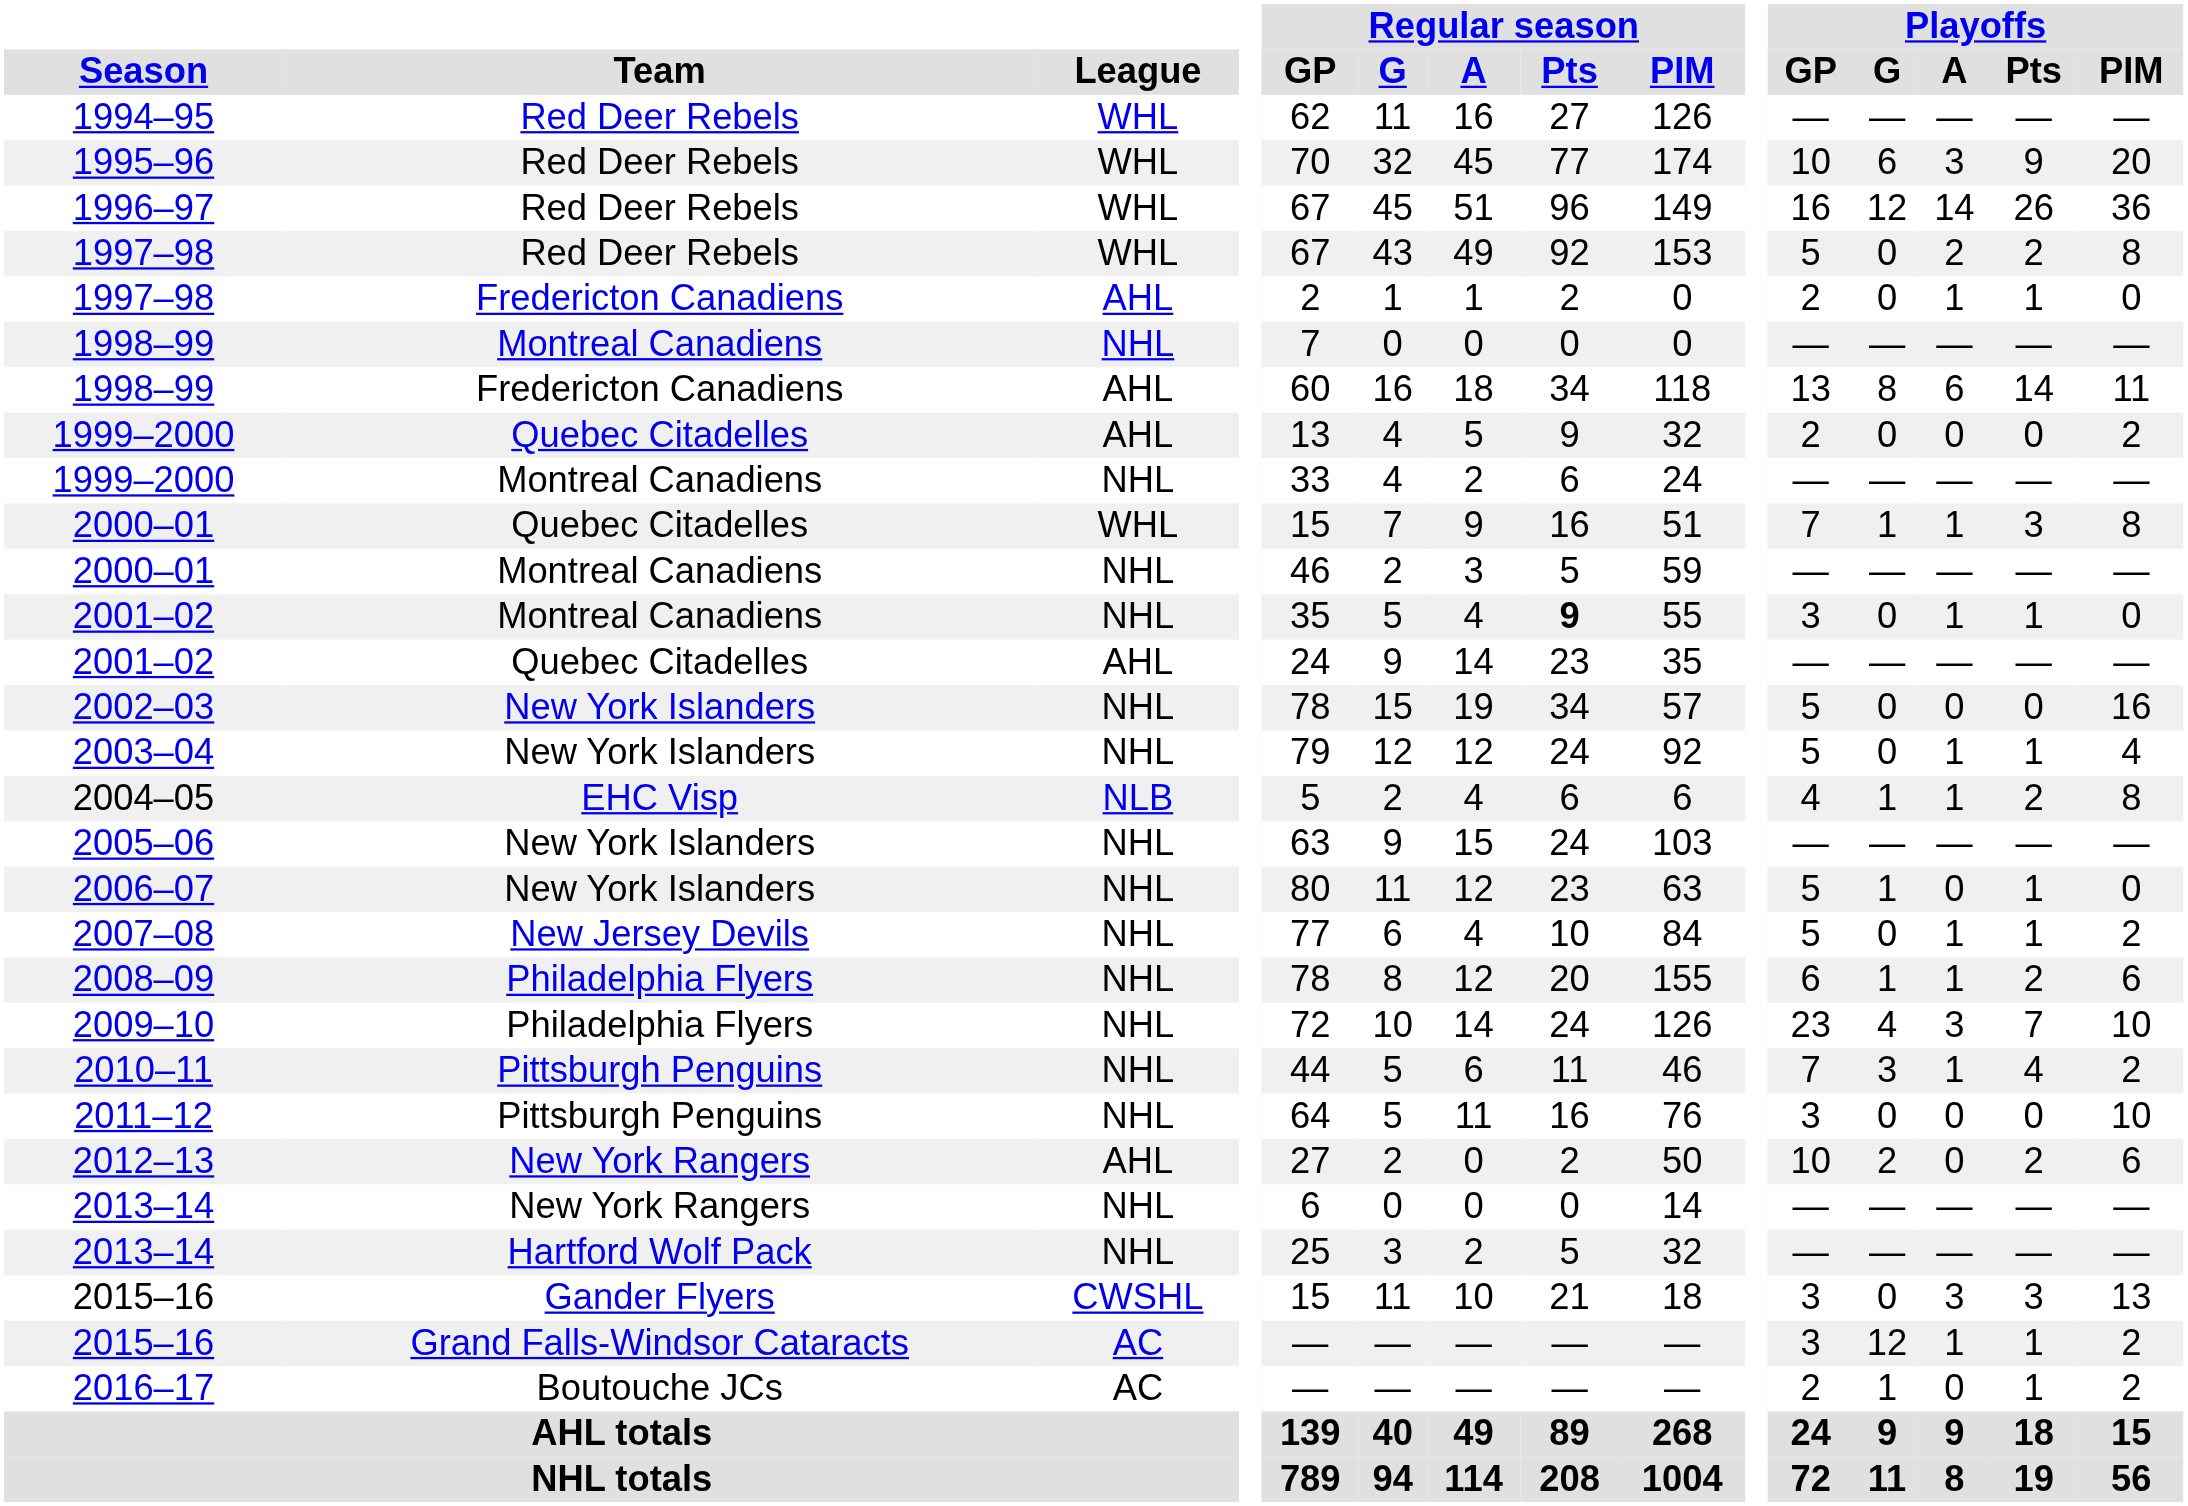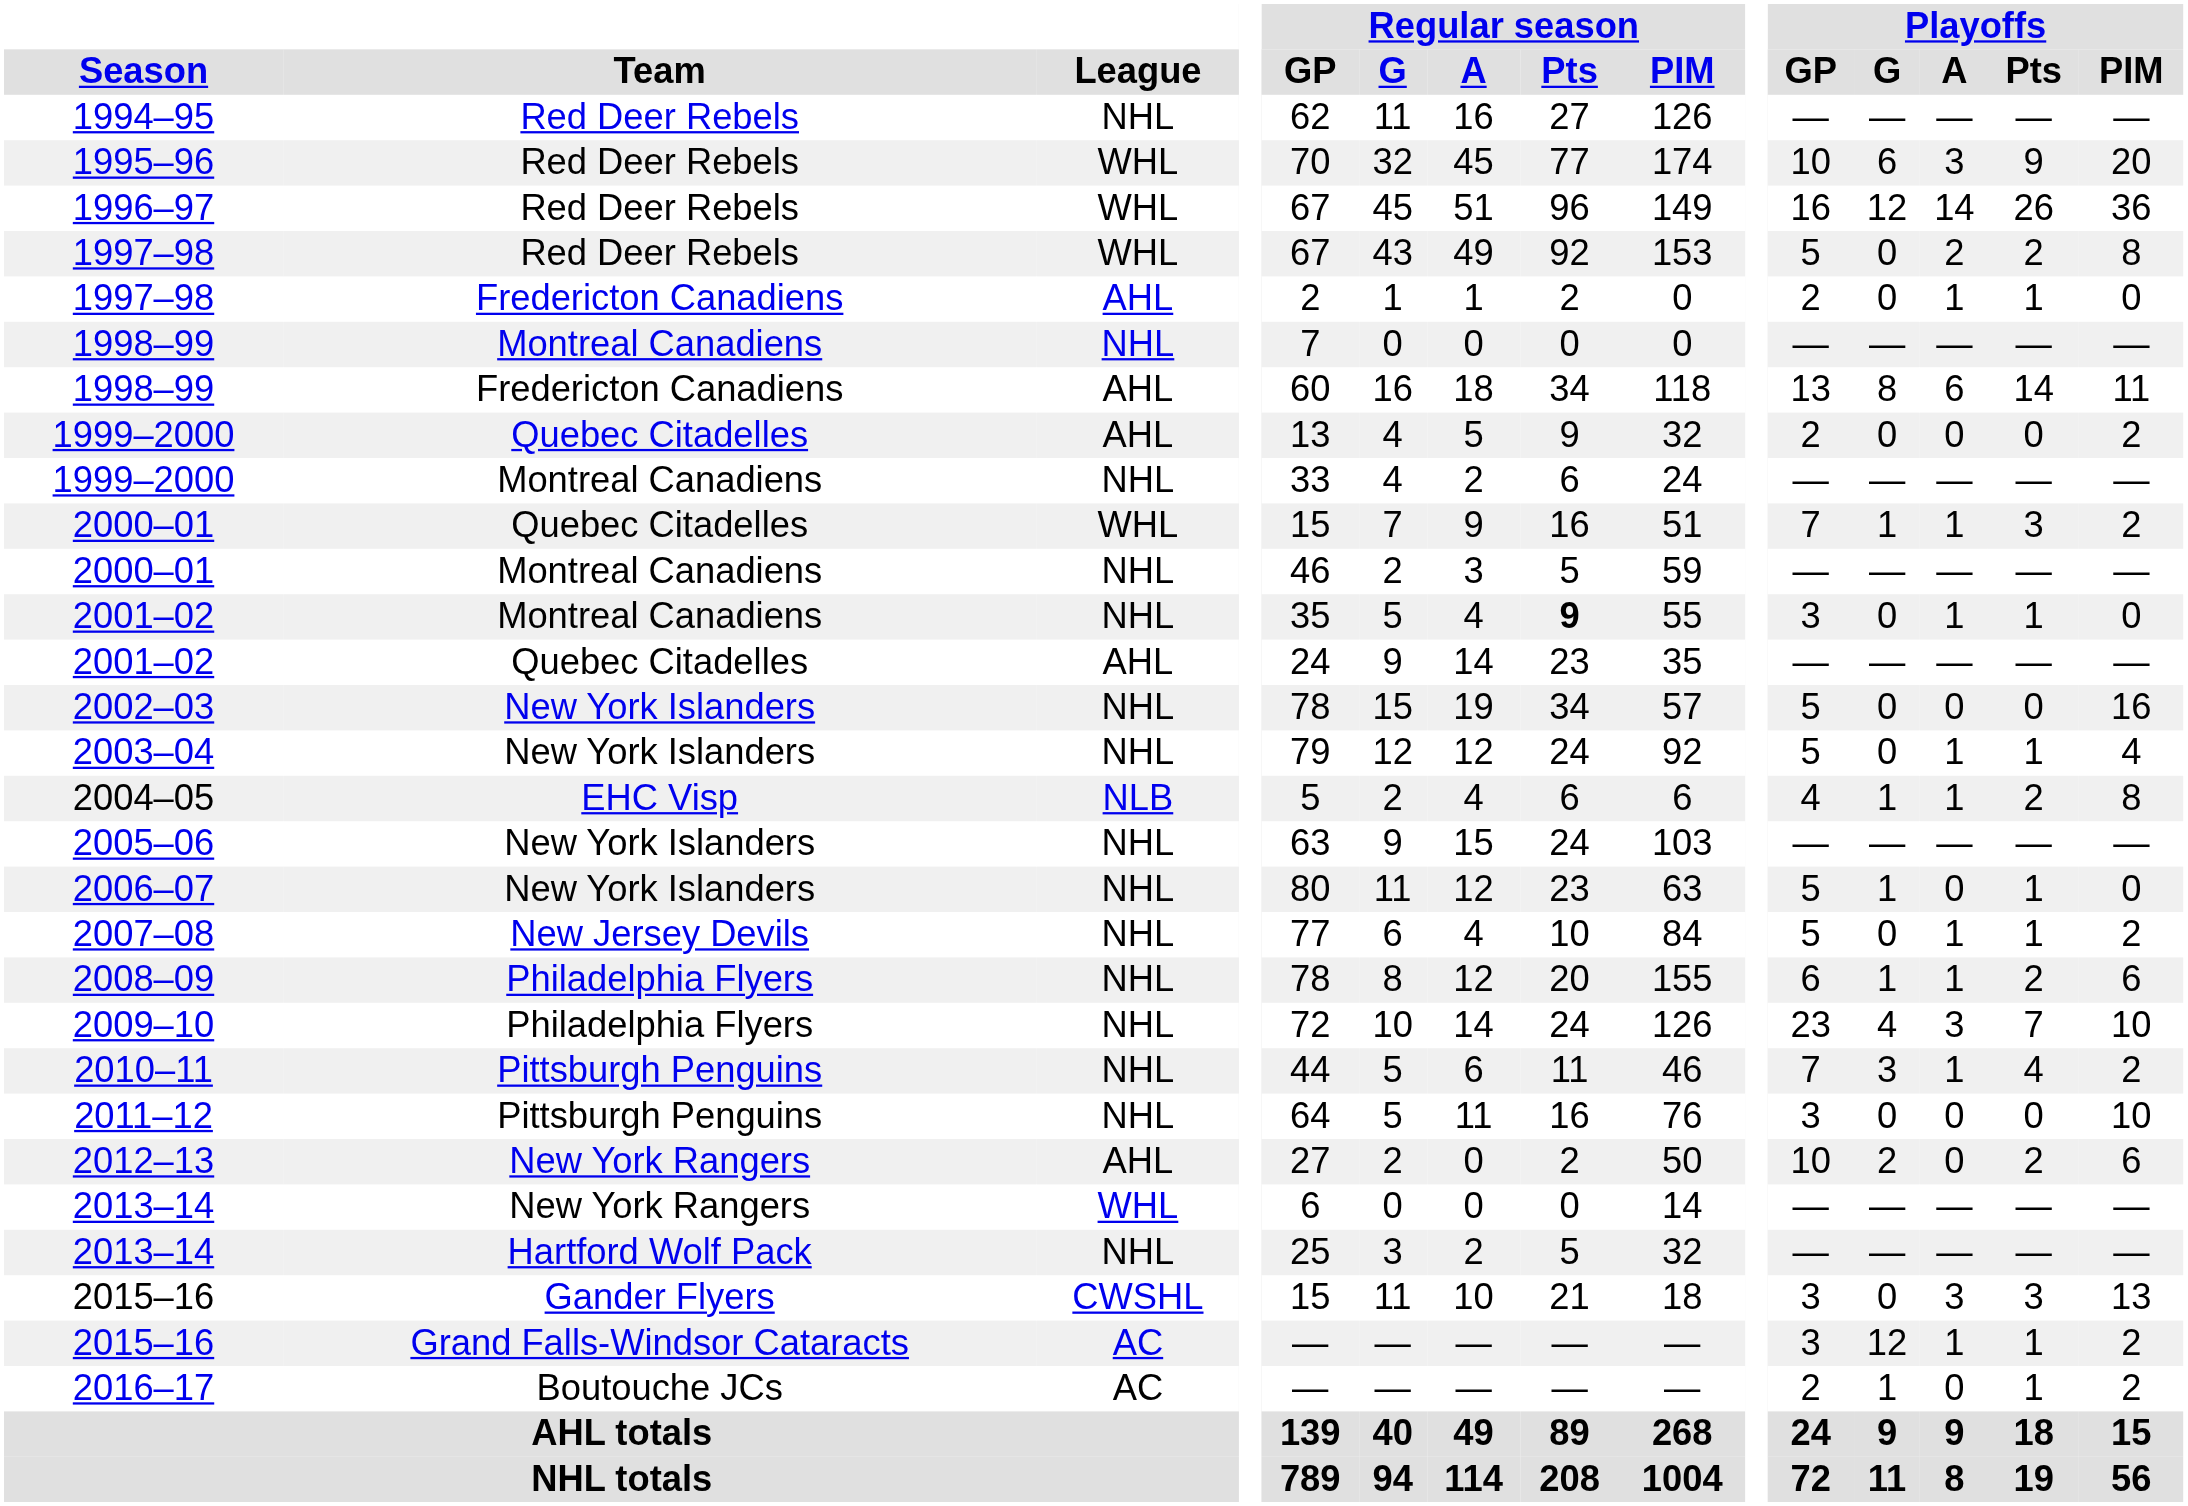1994–95 | League: WHL -> NHL
2000–01 / Quebec Citadelles | Playoffs / PIM: 8 -> 2
2013–14 / New York Rangers | League: NHL -> WHL
